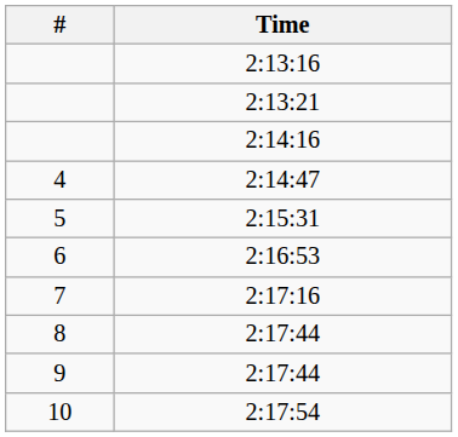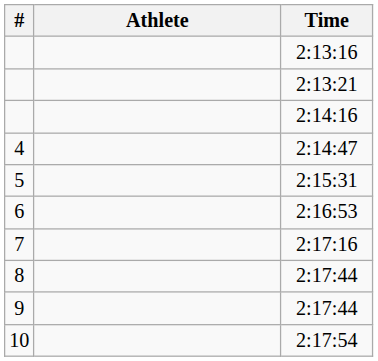+ column: Athlete
